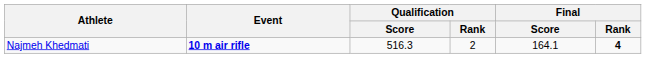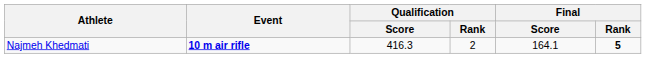Najmeh Khedmati | Qualification / Score: 516.3 -> 416.3
Najmeh Khedmati | Final / Rank: 4 -> 5
